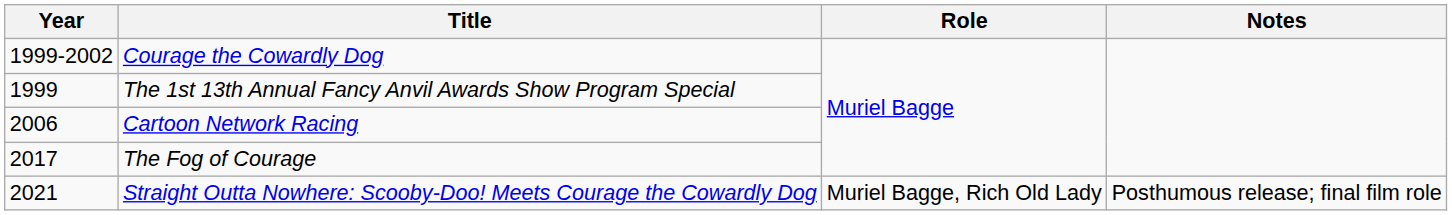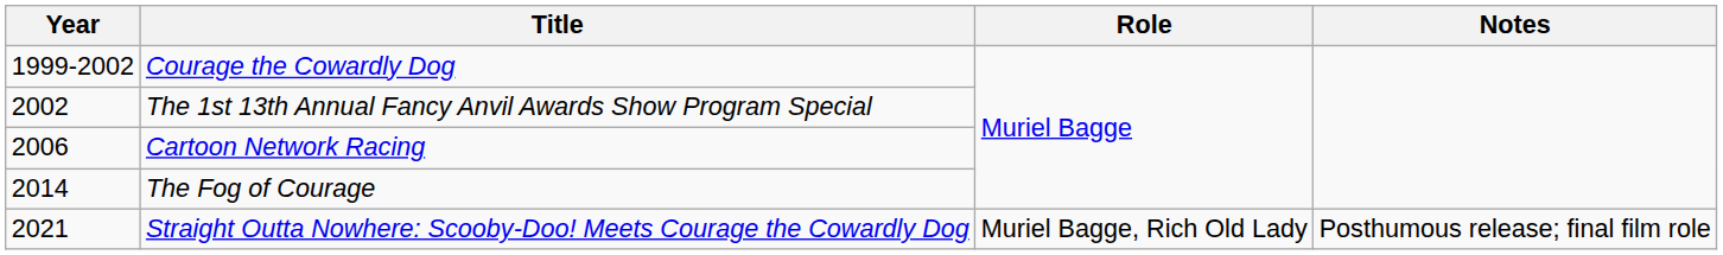The 1st 13th Annual Fancy Anvil Awards Show Program Special | Year: 1999 -> 2002
The Fog of Courage | Year: 2017 -> 2014
